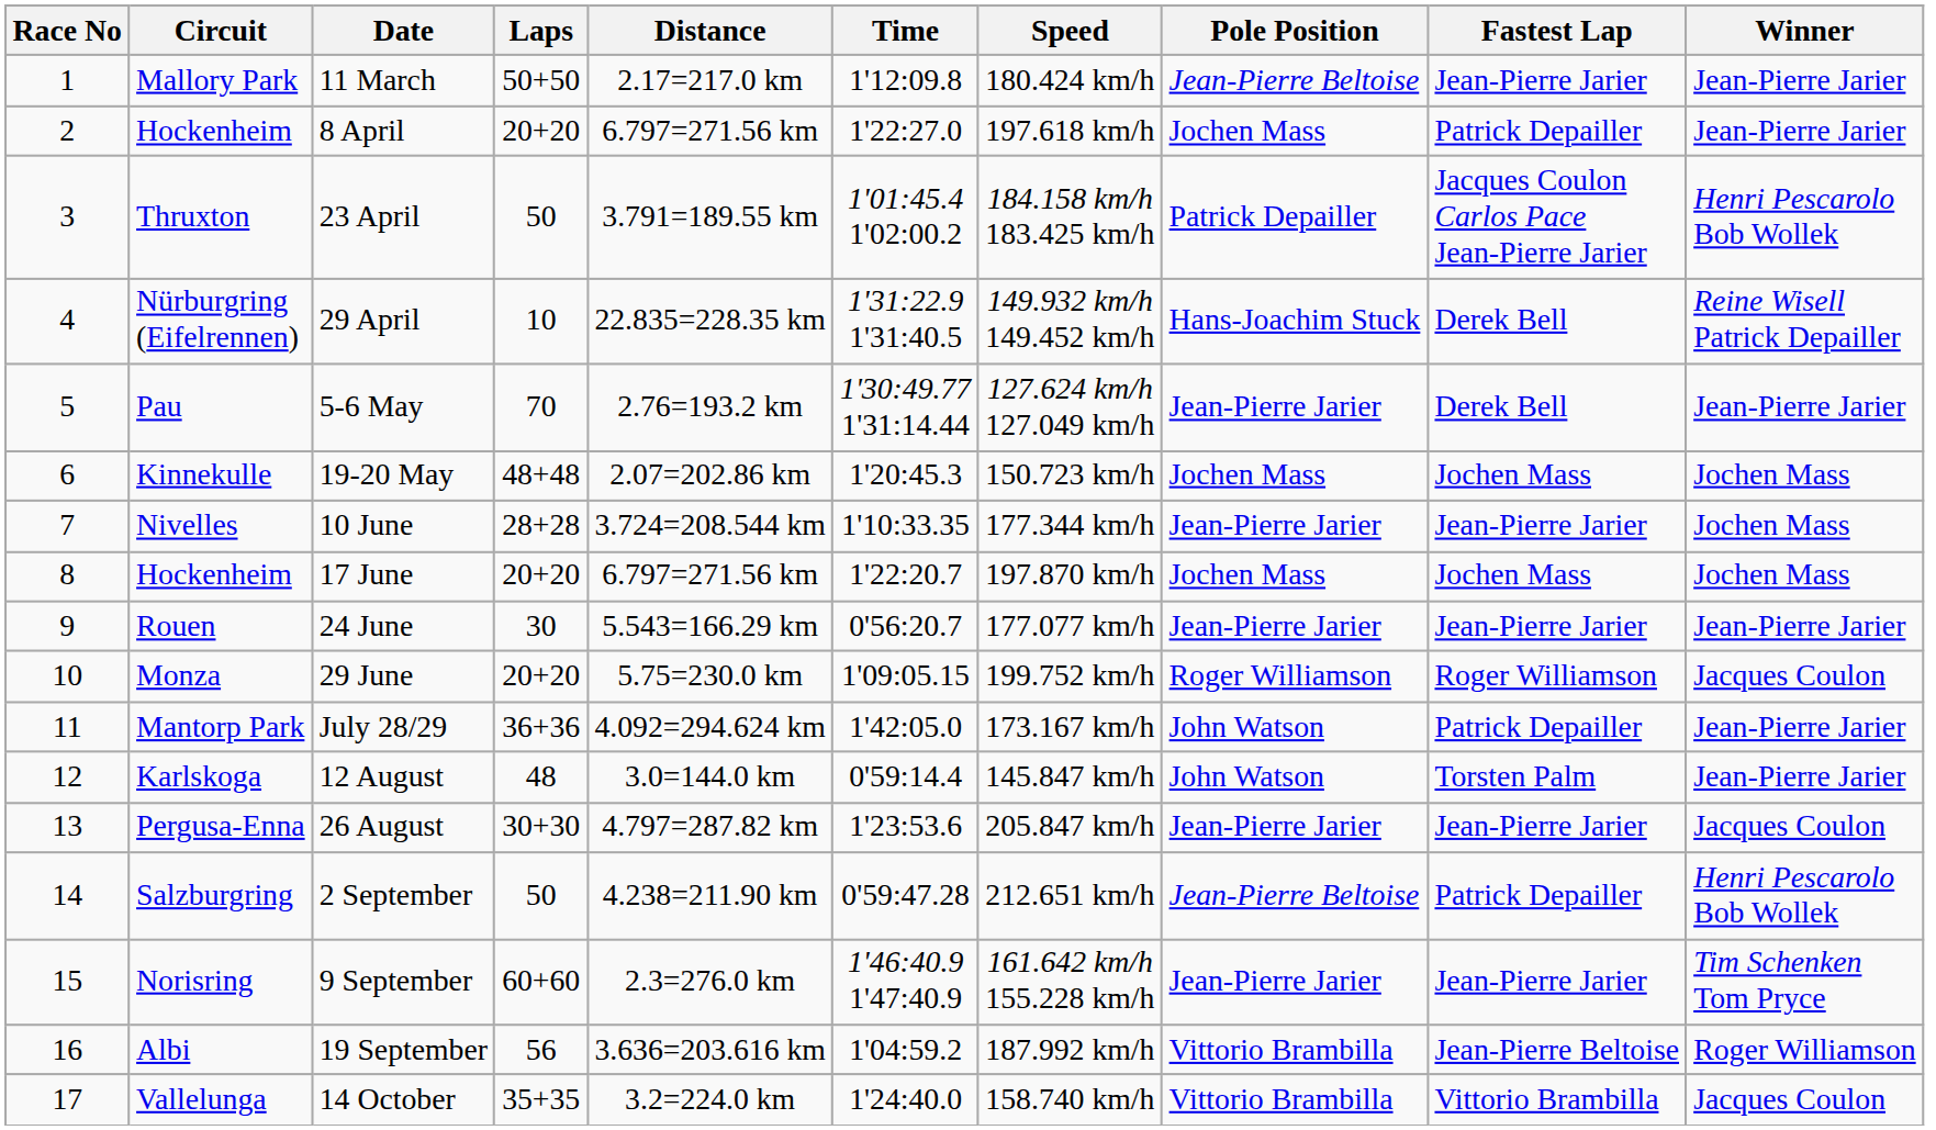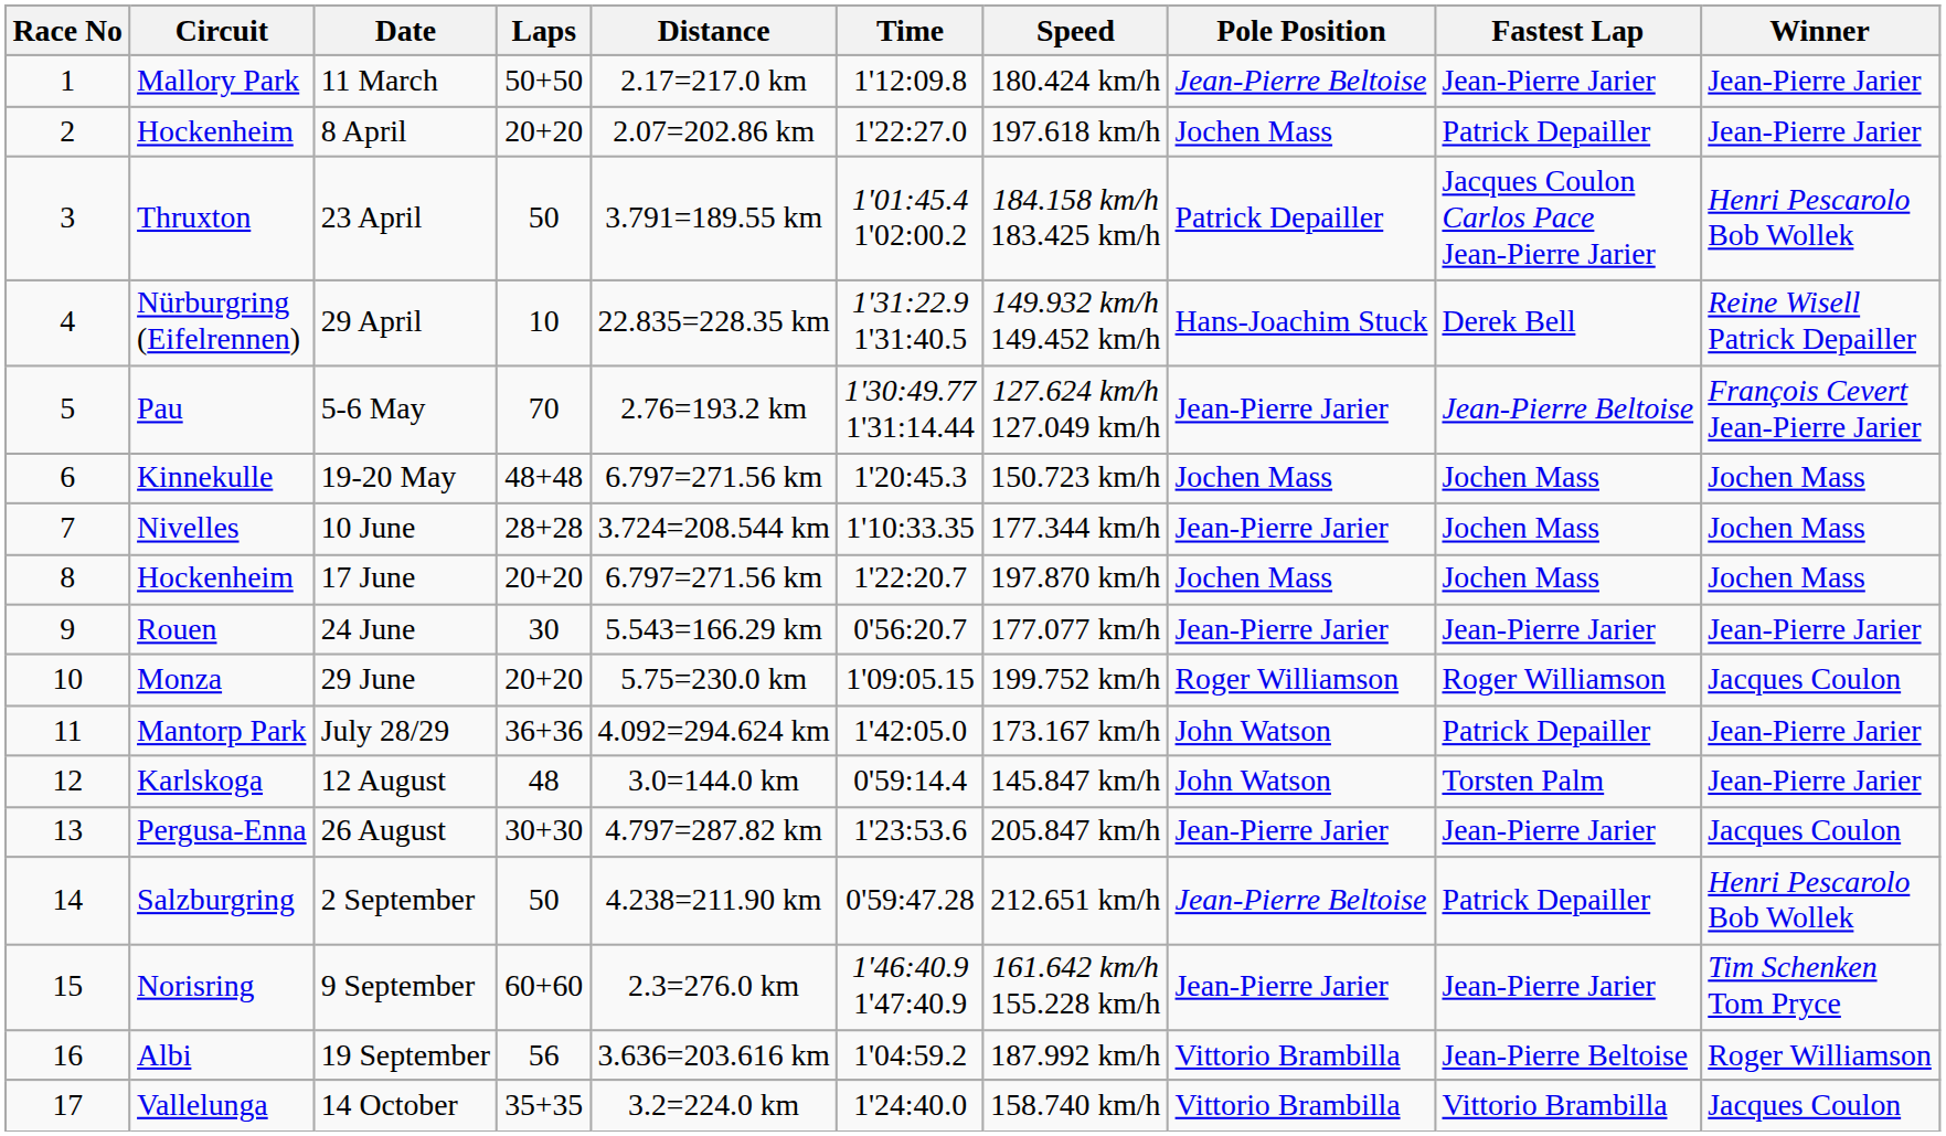8 April | Distance: 6.797=271.56 km -> 2.07=202.86 km
5-6 May | Fastest Lap: Derek Bell -> Jean-Pierre Beltoise
5-6 May | Winner: Jean-Pierre Jarier -> François Cevert Jean-Pierre Jarier
19-20 May | Distance: 2.07=202.86 km -> 6.797=271.56 km
10 June | Fastest Lap: Jean-Pierre Jarier -> Jochen Mass
